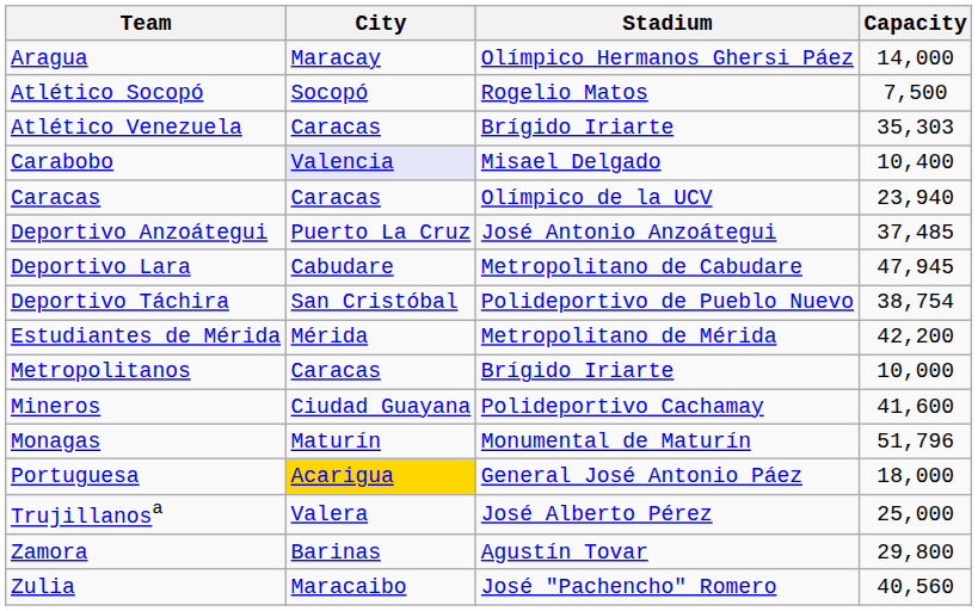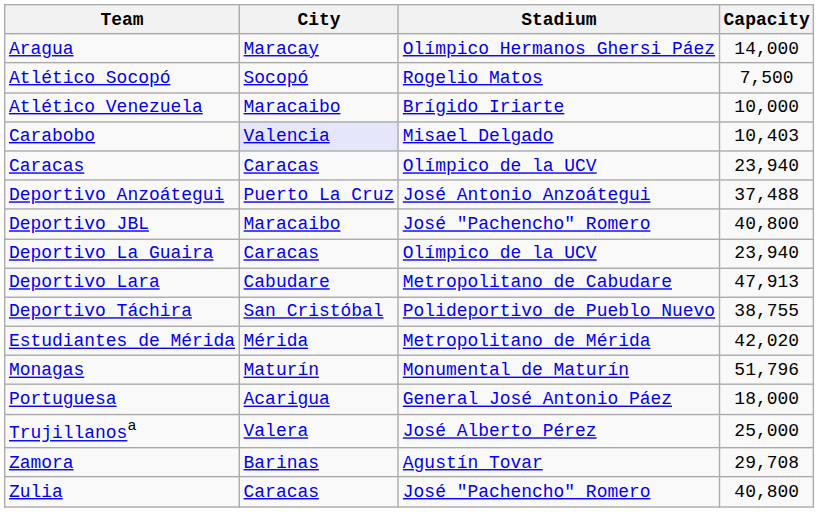Atlético Venezuela | City: Caracas -> Maracaibo
Atlético Venezuela | Capacity: 35,303 -> 10,000
Carabobo | Capacity: 10,400 -> 10,403
Deportivo Anzoátegui | Capacity: 37,485 -> 37,488
+ row: Deportivo JBL | Maracaibo | José "Pachencho" Romero | 40,800
+ row: Deportivo La Guaira | Caracas | Olímpico de la UCV | 23,940
Deportivo Lara | Capacity: 47,945 -> 47,913
Deportivo Táchira | Capacity: 38,754 -> 38,755
Estudiantes de Mérida | Capacity: 42,200 -> 42,020
- row: Metropolitanos | Caracas | Brígido Iriarte | 10,000
- row: Mineros | Ciudad Guayana | Polideportivo Cachamay | 41,600
Portuguesa | City: gold background -> no background
Zamora | Capacity: 29,800 -> 29,708
Zulia | City: Maracaibo -> Caracas
Zulia | Capacity: 40,560 -> 40,800
